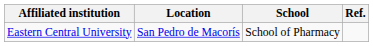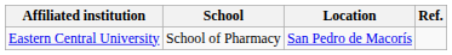columns swapped: School <-> Location
